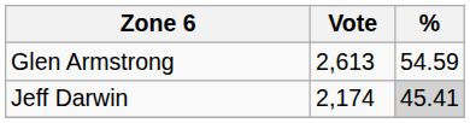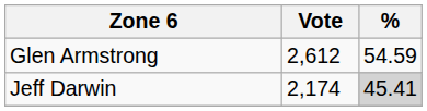Glen Armstrong | Vote: 2,613 -> 2,612
